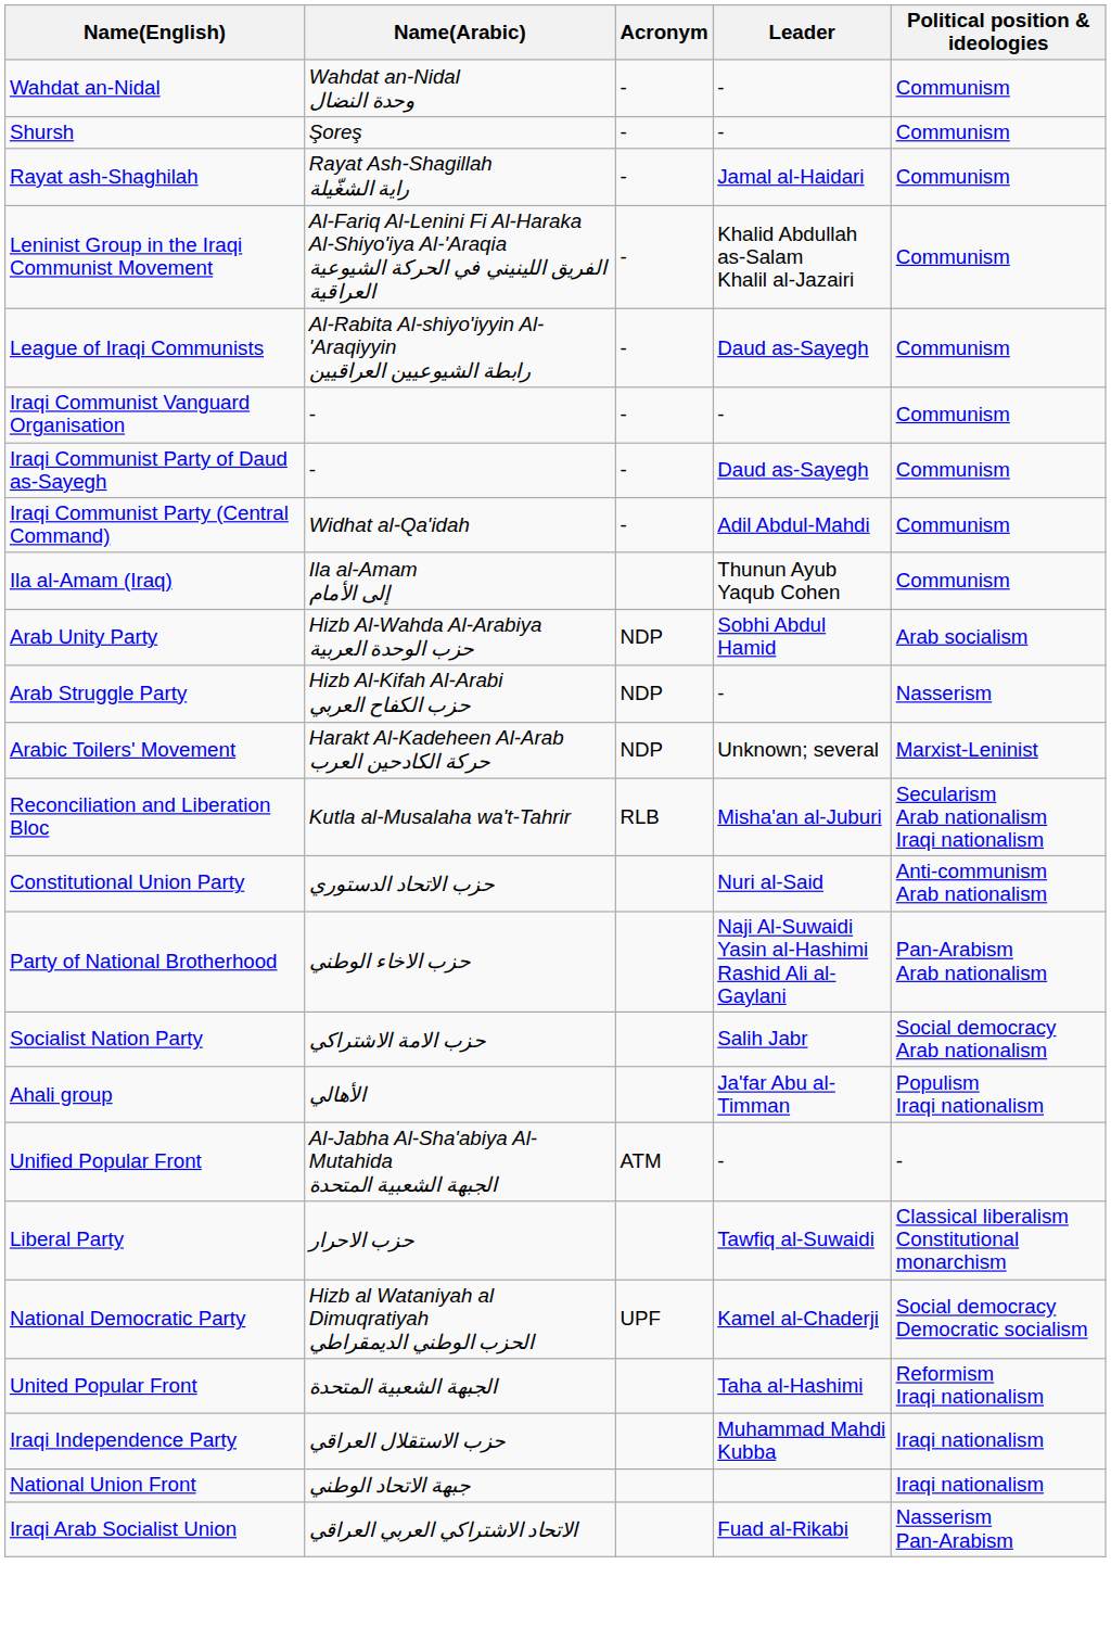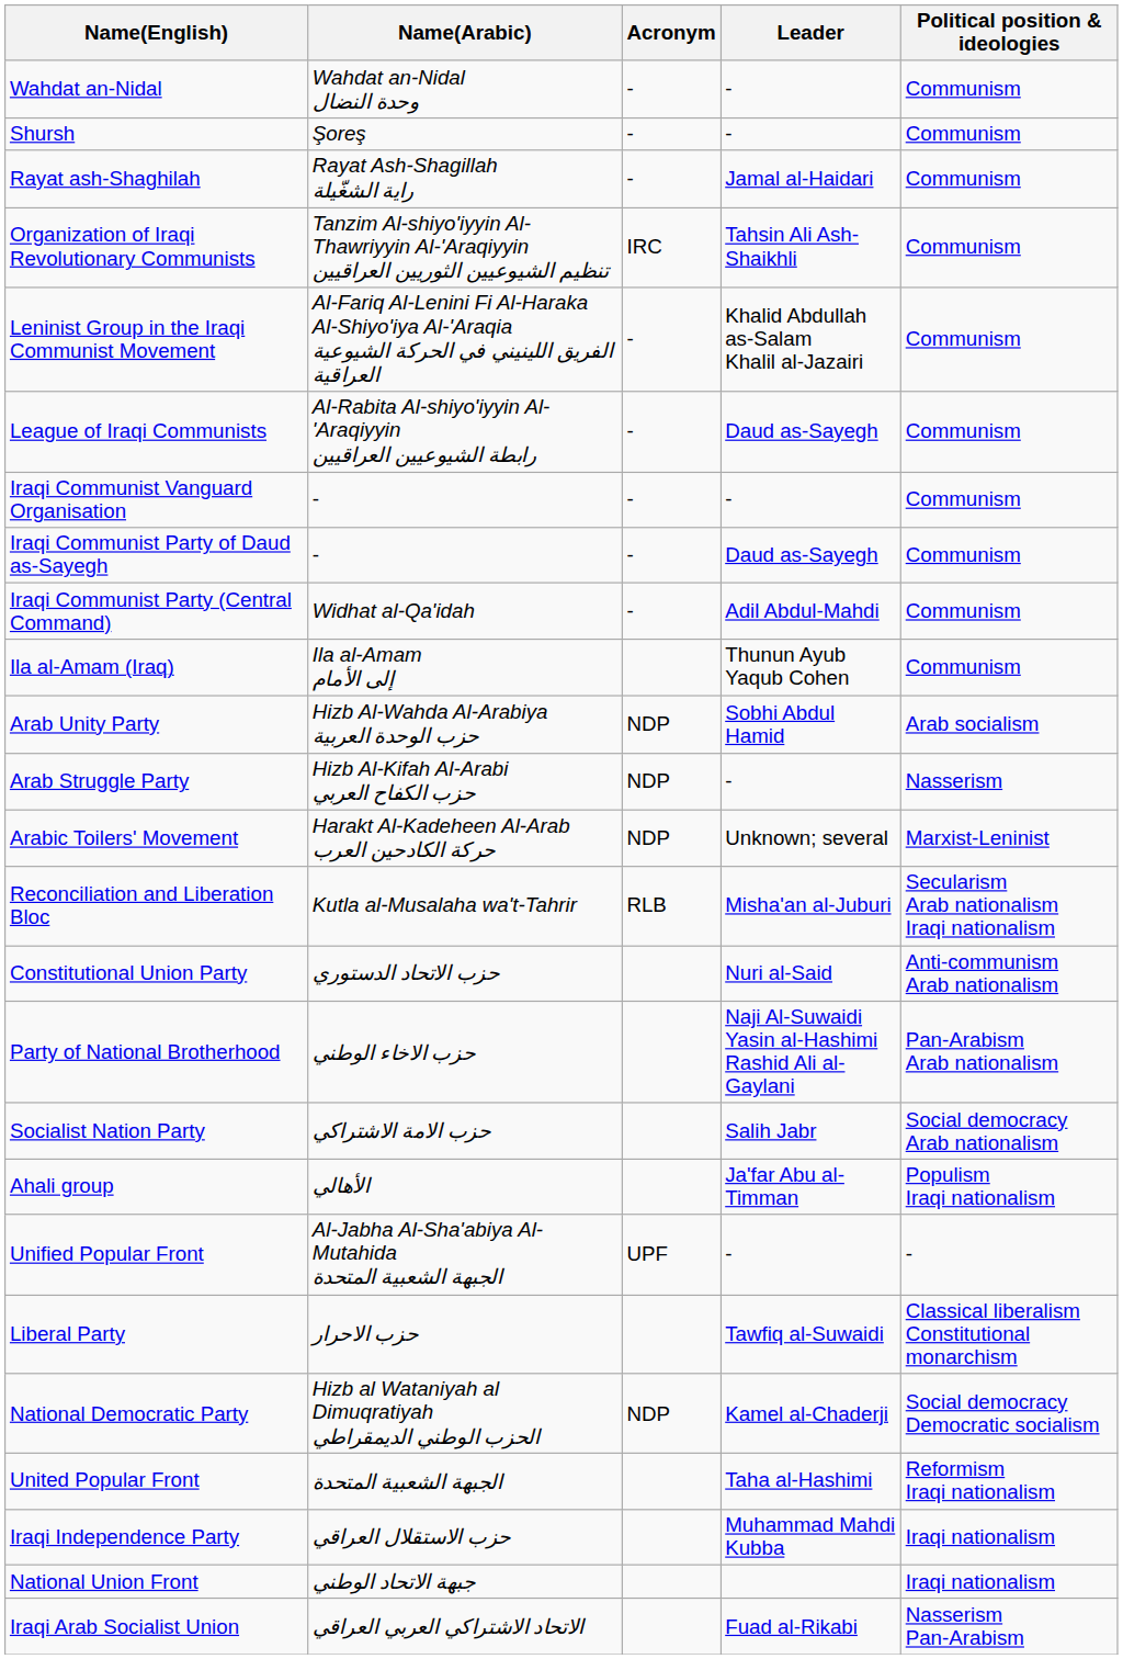+ row: Organization of Iraqi Revolutionary Communists | Tanzim Al-shiyo'iyyin Al-Thawriyyin Al-'Araqiyyin تنظيم الشيوعيين الثوريين العراقيين | IRC | Tahsin Ali Ash-Shaikhli | Communism
Unified Popular Front | Acronym: ATM -> UPF
National Democratic Party | Acronym: UPF -> NDP
